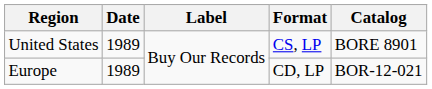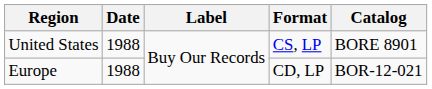United States | Date: 1989 -> 1988
Europe | Date: 1989 -> 1988
